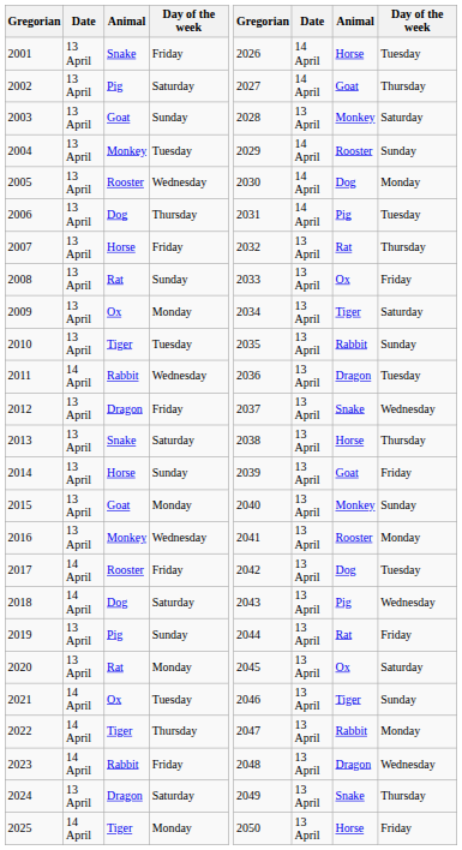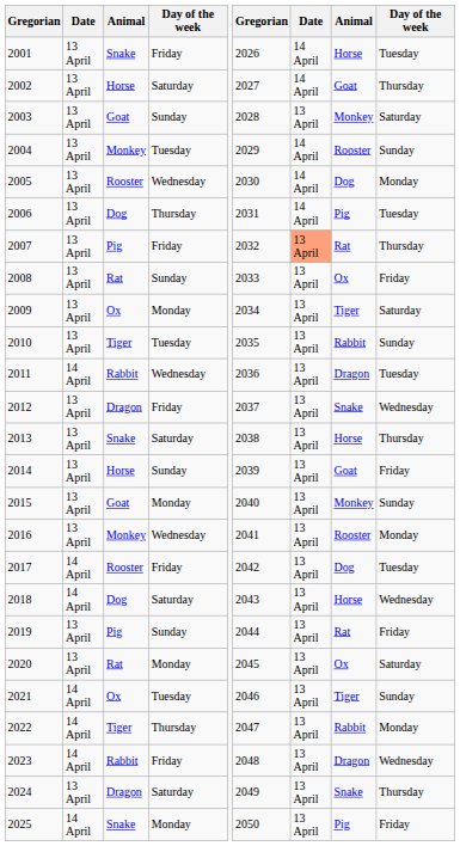2002 | column 3: Pig -> Horse
2007 | column 3: Horse -> Pig
2007 | column 7: no background -> lightsalmon background
2018 | column 8: Pig -> Horse
2025 | column 3: Tiger -> Snake
2025 | column 8: Horse -> Pig
